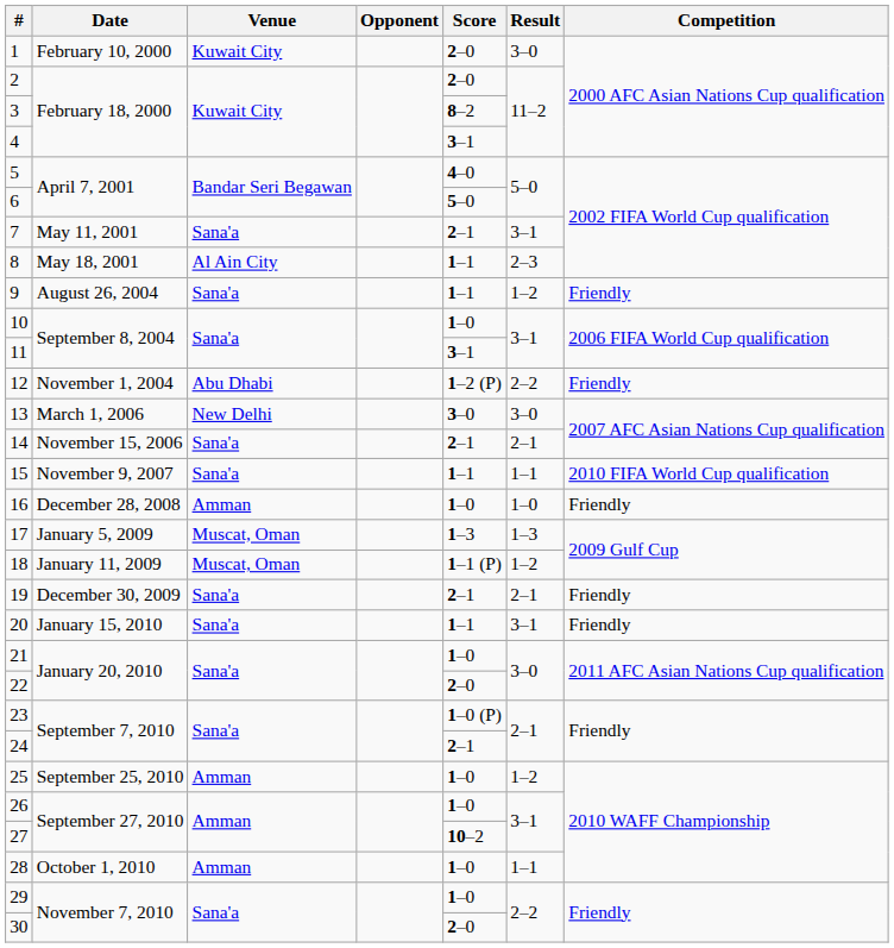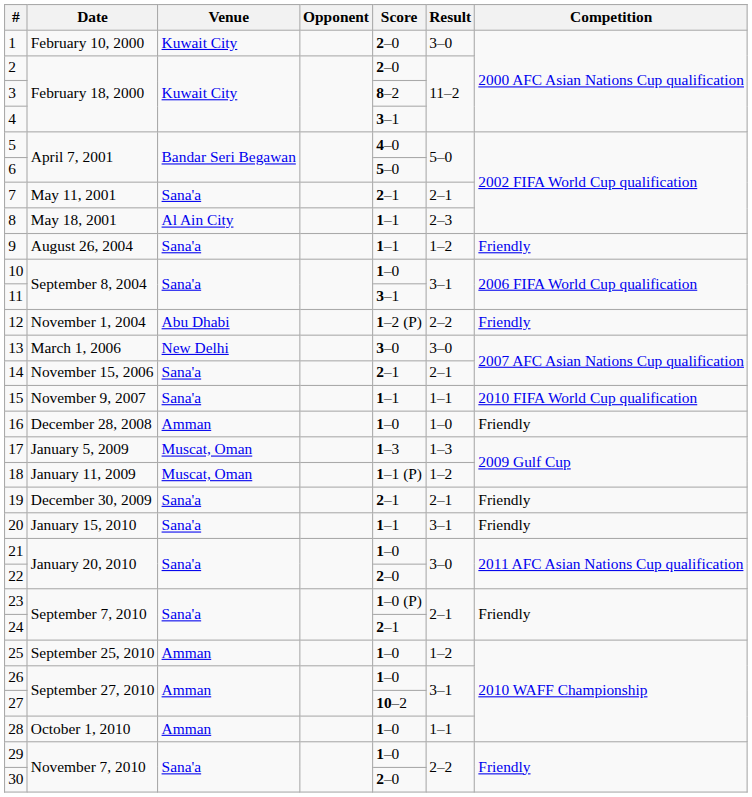7 | Result: 3–1 -> 2–1
